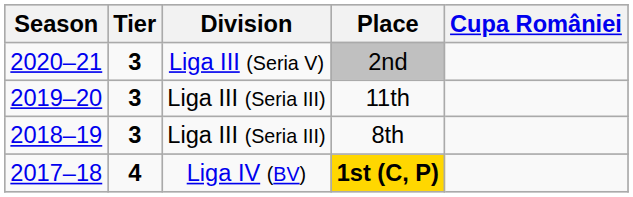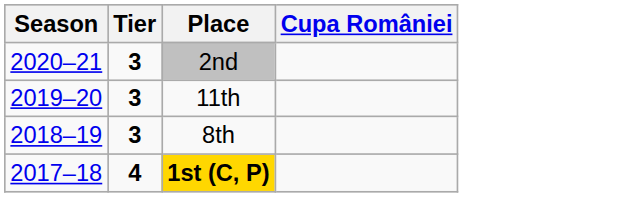- column: Division | Liga III (Seria V) | Liga III (Seria III) | Liga III (Seria III) | Liga IV (BV)
